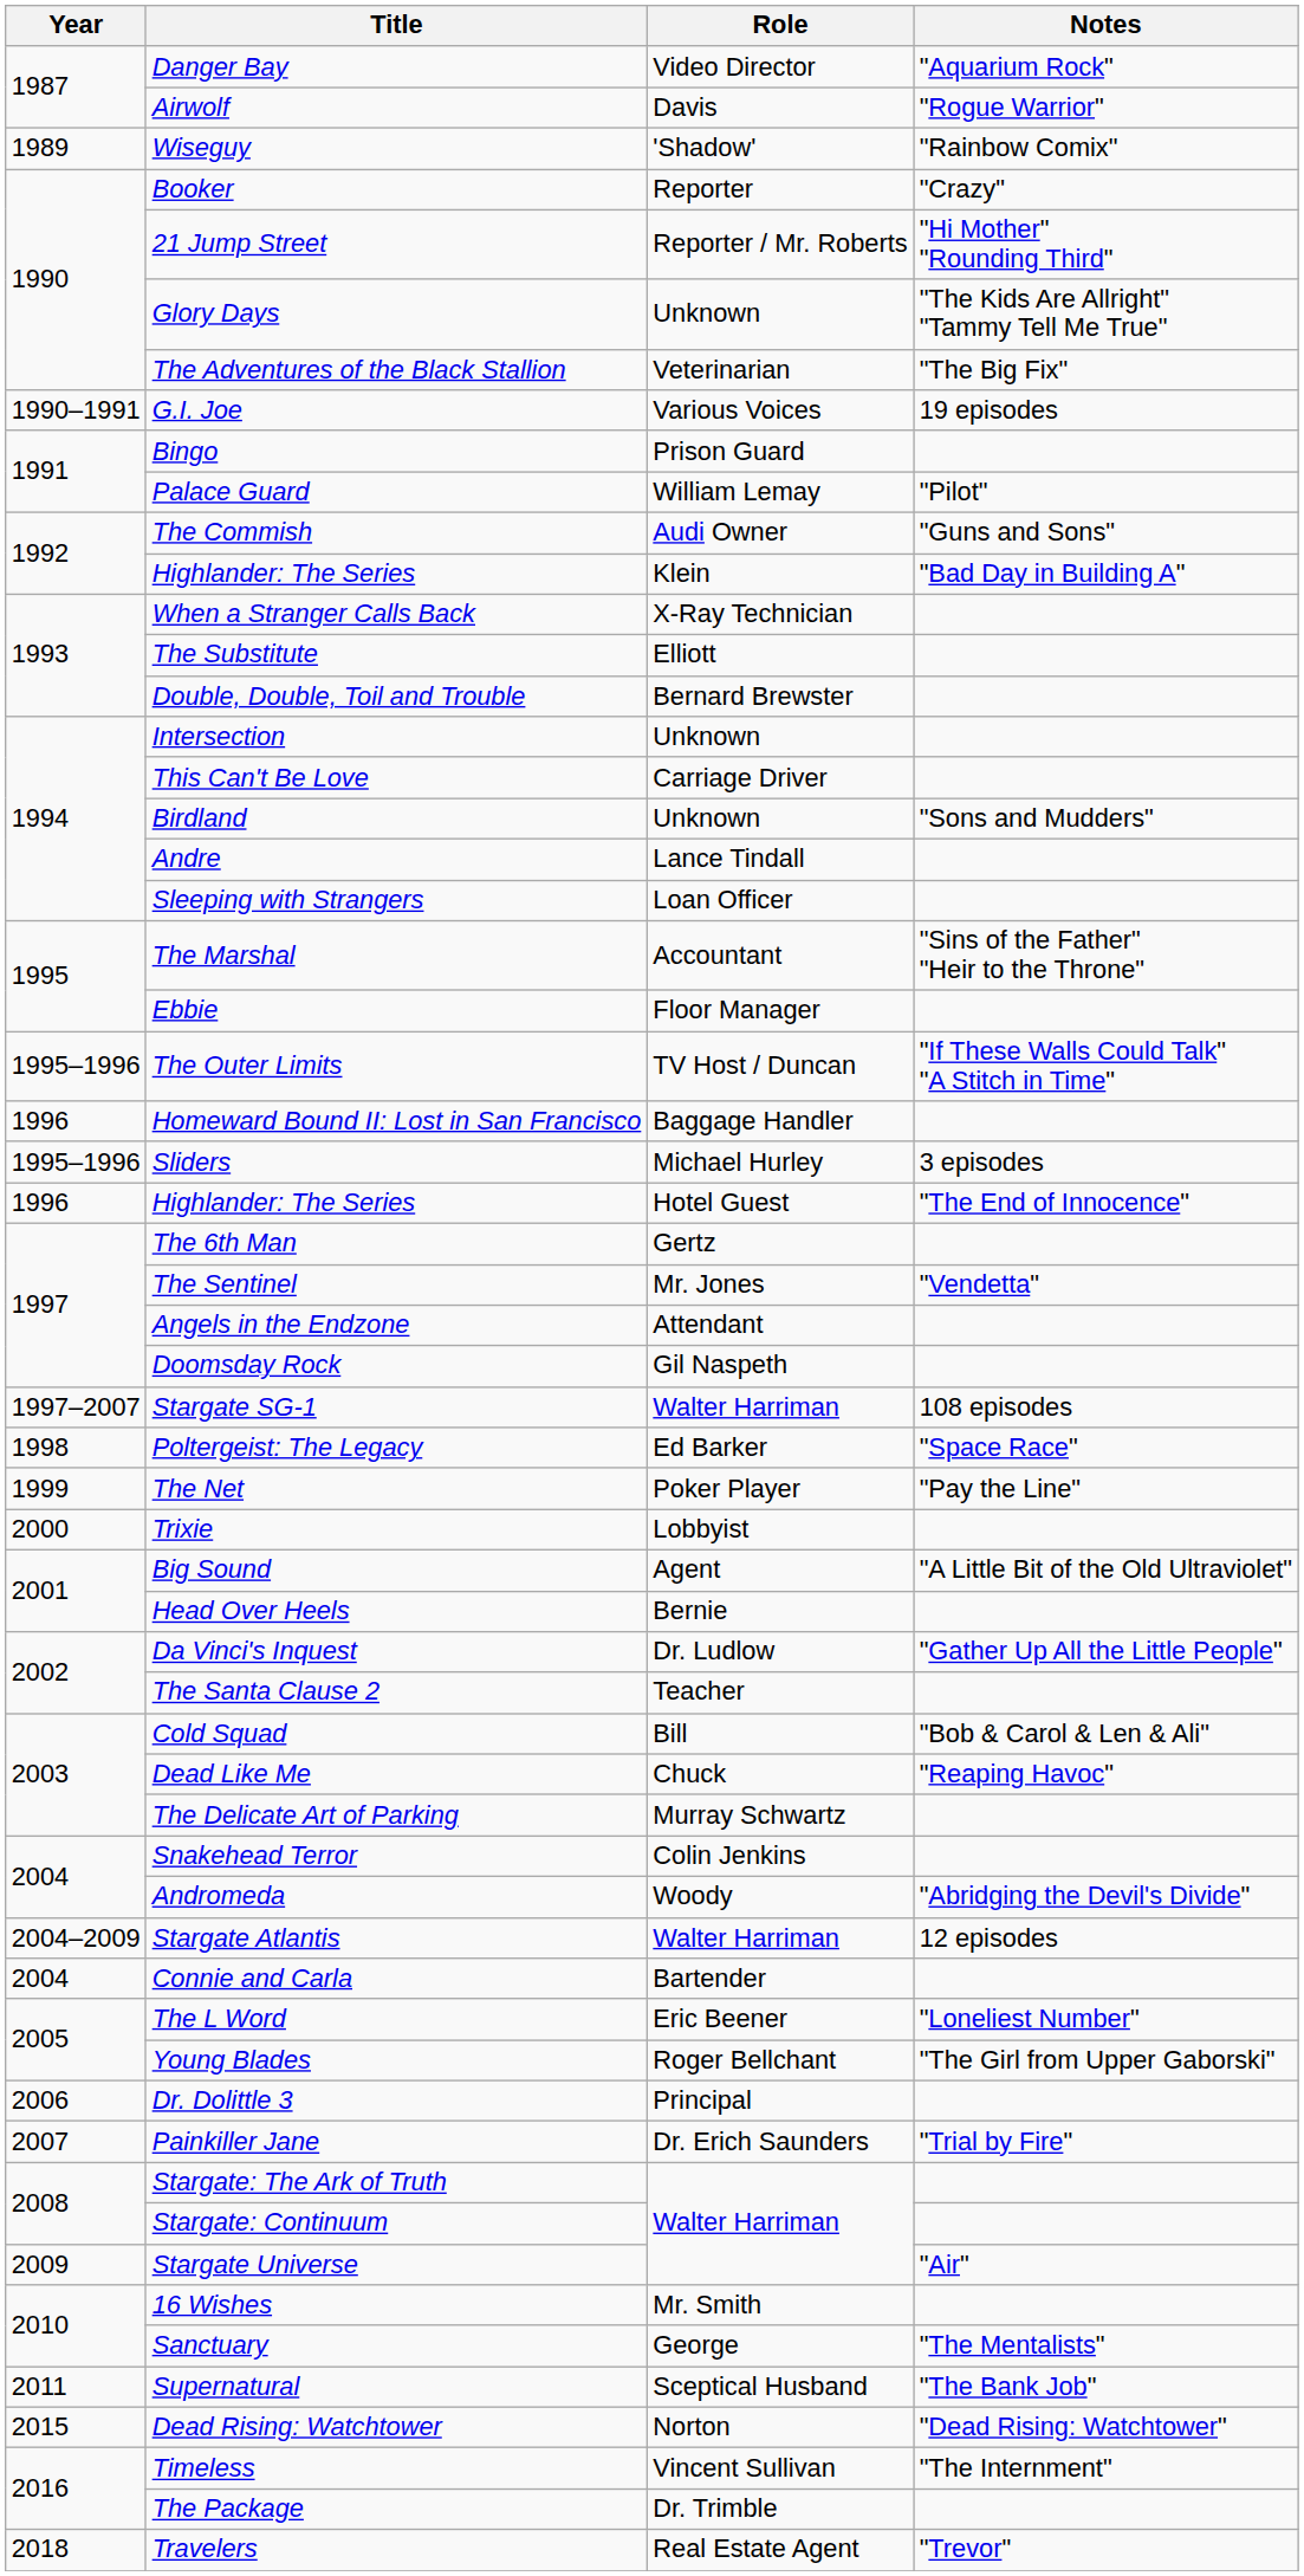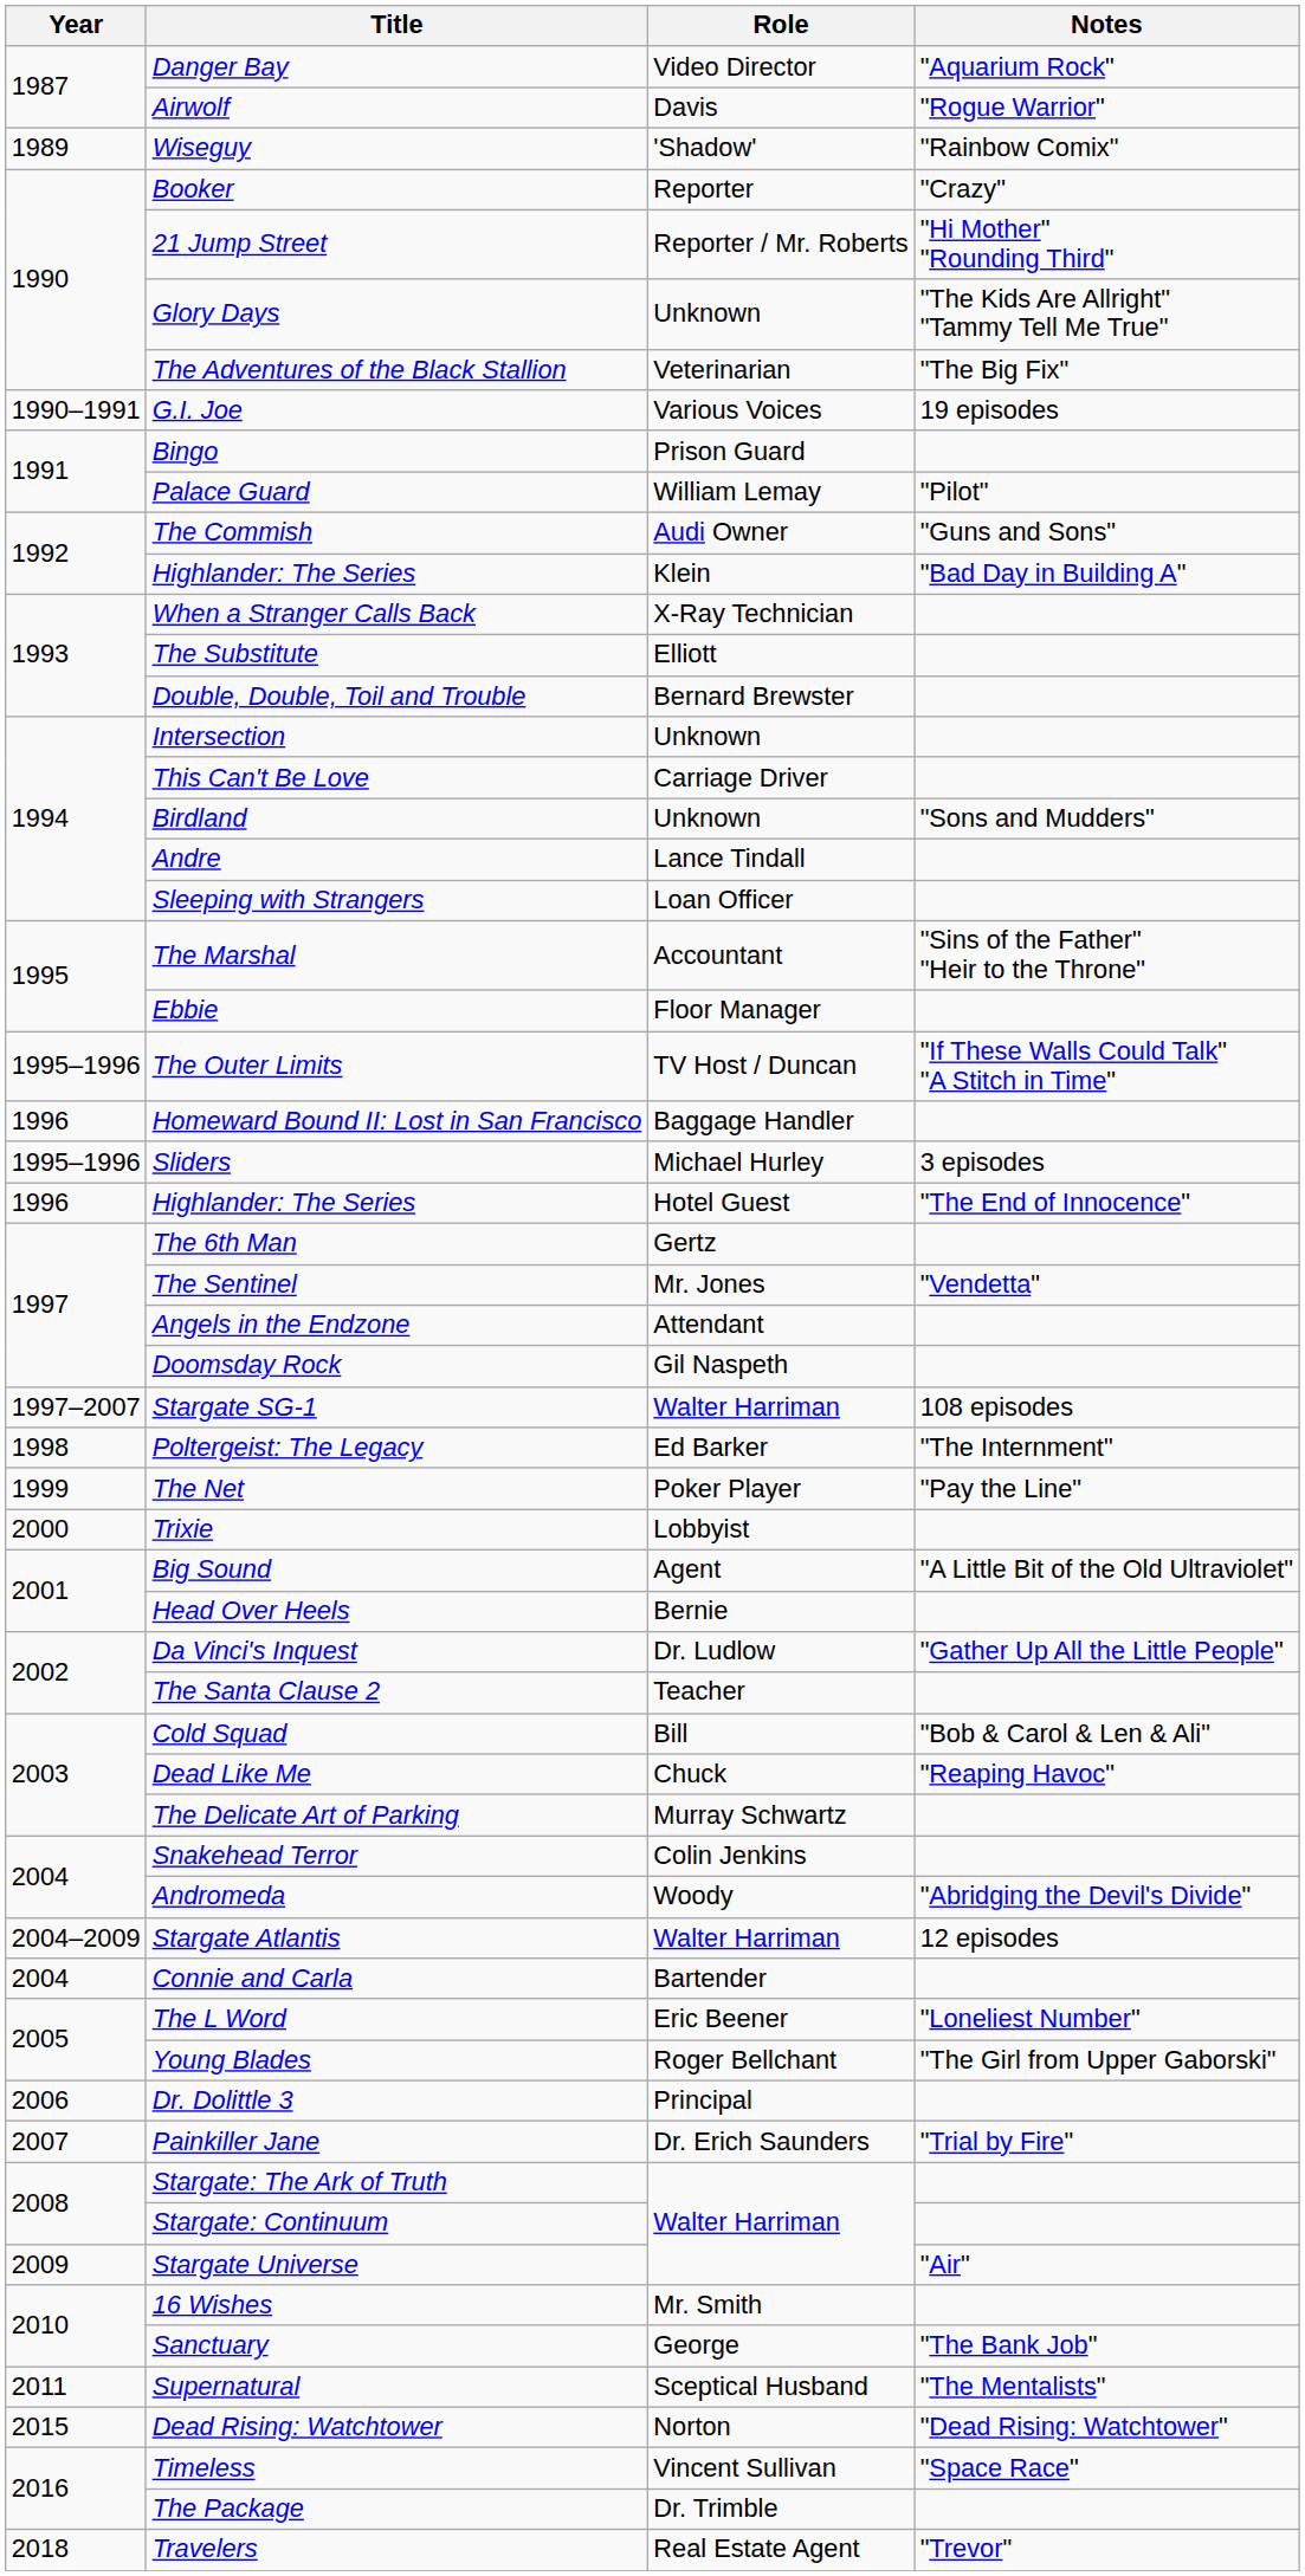Poltergeist: The Legacy | Notes: "Space Race" -> "The Internment"
Sanctuary | Notes: "The Mentalists" -> "The Bank Job"
Supernatural | Notes: "The Bank Job" -> "The Mentalists"
Timeless | Notes: "The Internment" -> "Space Race"
